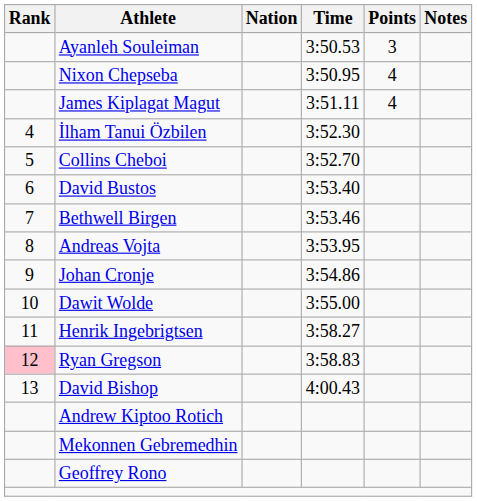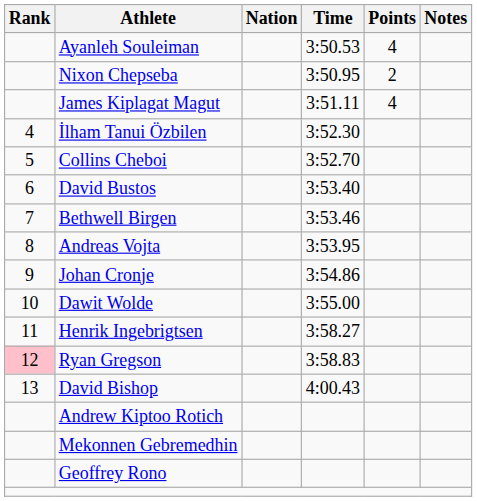Ayanleh Souleiman | Points: 3 -> 4
Nixon Chepseba | Points: 4 -> 2
